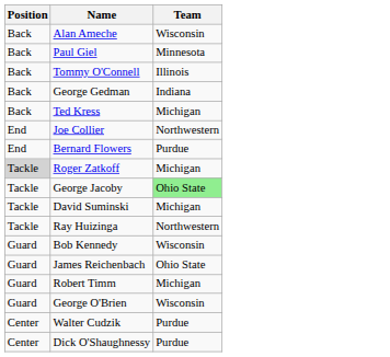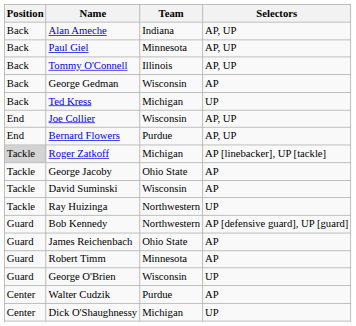+ column: Selectors | AP, UP | AP, UP | AP, UP | AP | UP | AP, UP | AP, UP | AP [linebacker], UP [tackle] | AP | AP | UP | AP [defensive guard], UP [guard] | AP | AP | UP | AP | UP
Alan Ameche | Team: Wisconsin -> Indiana
George Gedman | Team: Indiana -> Wisconsin
Joe Collier | Team: Northwestern -> Wisconsin
George Jacoby | Team: lightgreen background -> no background
David Suminski | Team: Michigan -> Wisconsin
Bob Kennedy | Team: Wisconsin -> Northwestern
Robert Timm | Team: Michigan -> Minnesota
Dick O'Shaughnessy | Team: Purdue -> Michigan
